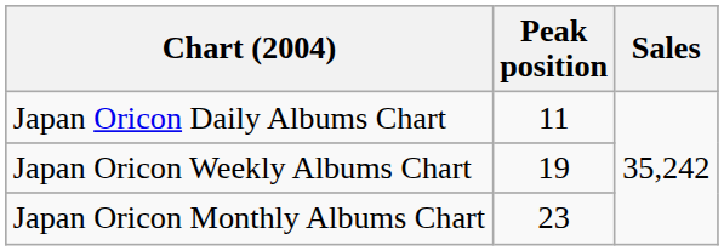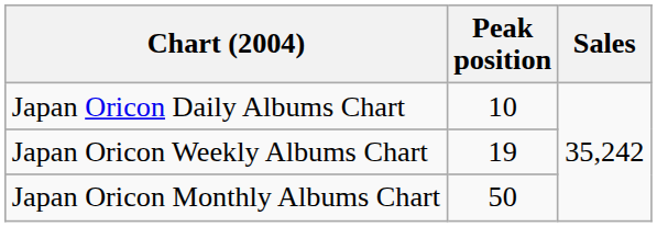Japan Oricon Daily Albums Chart | Peak position: 11 -> 10
Japan Oricon Monthly Albums Chart | Peak position: 23 -> 50
